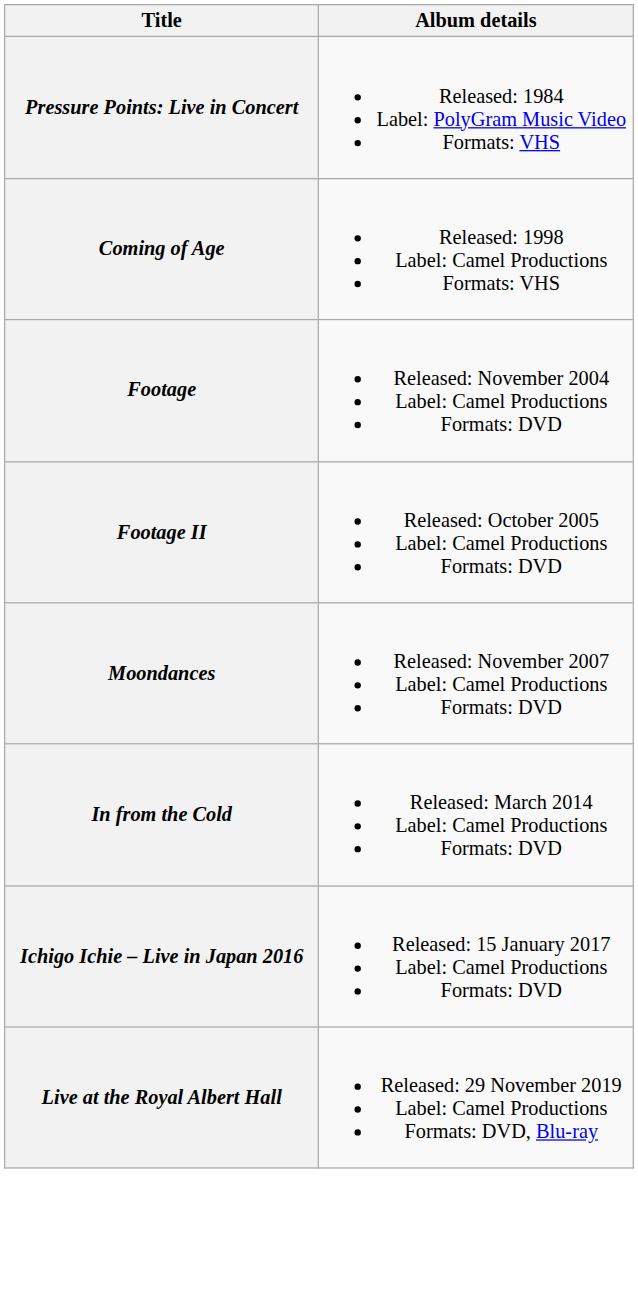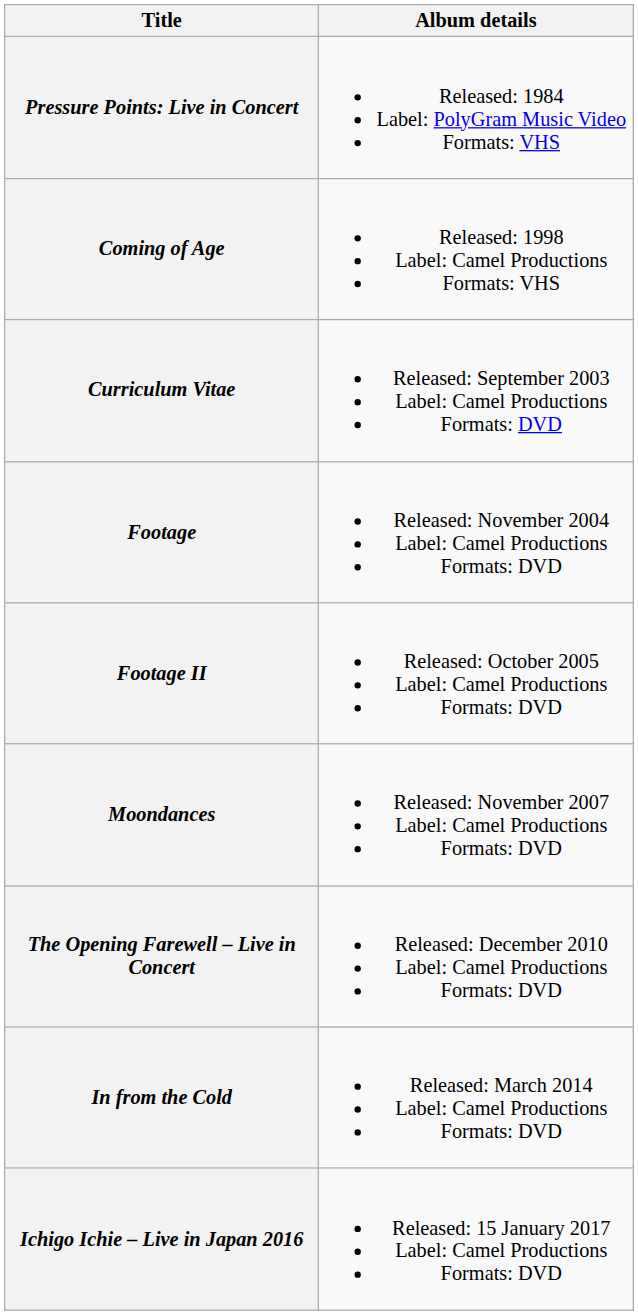+ row: Curriculum Vitae | Released: September 2003 Label: Camel Productions Formats: DVD
+ row: The Opening Farewell – Live in Concert | Released: December 2010 Label: Camel Productions Formats: DVD
- row: Live at the Royal Albert Hall | Released: 29 November 2019 Label: Camel Productions Formats: DVD, Blu-ray
